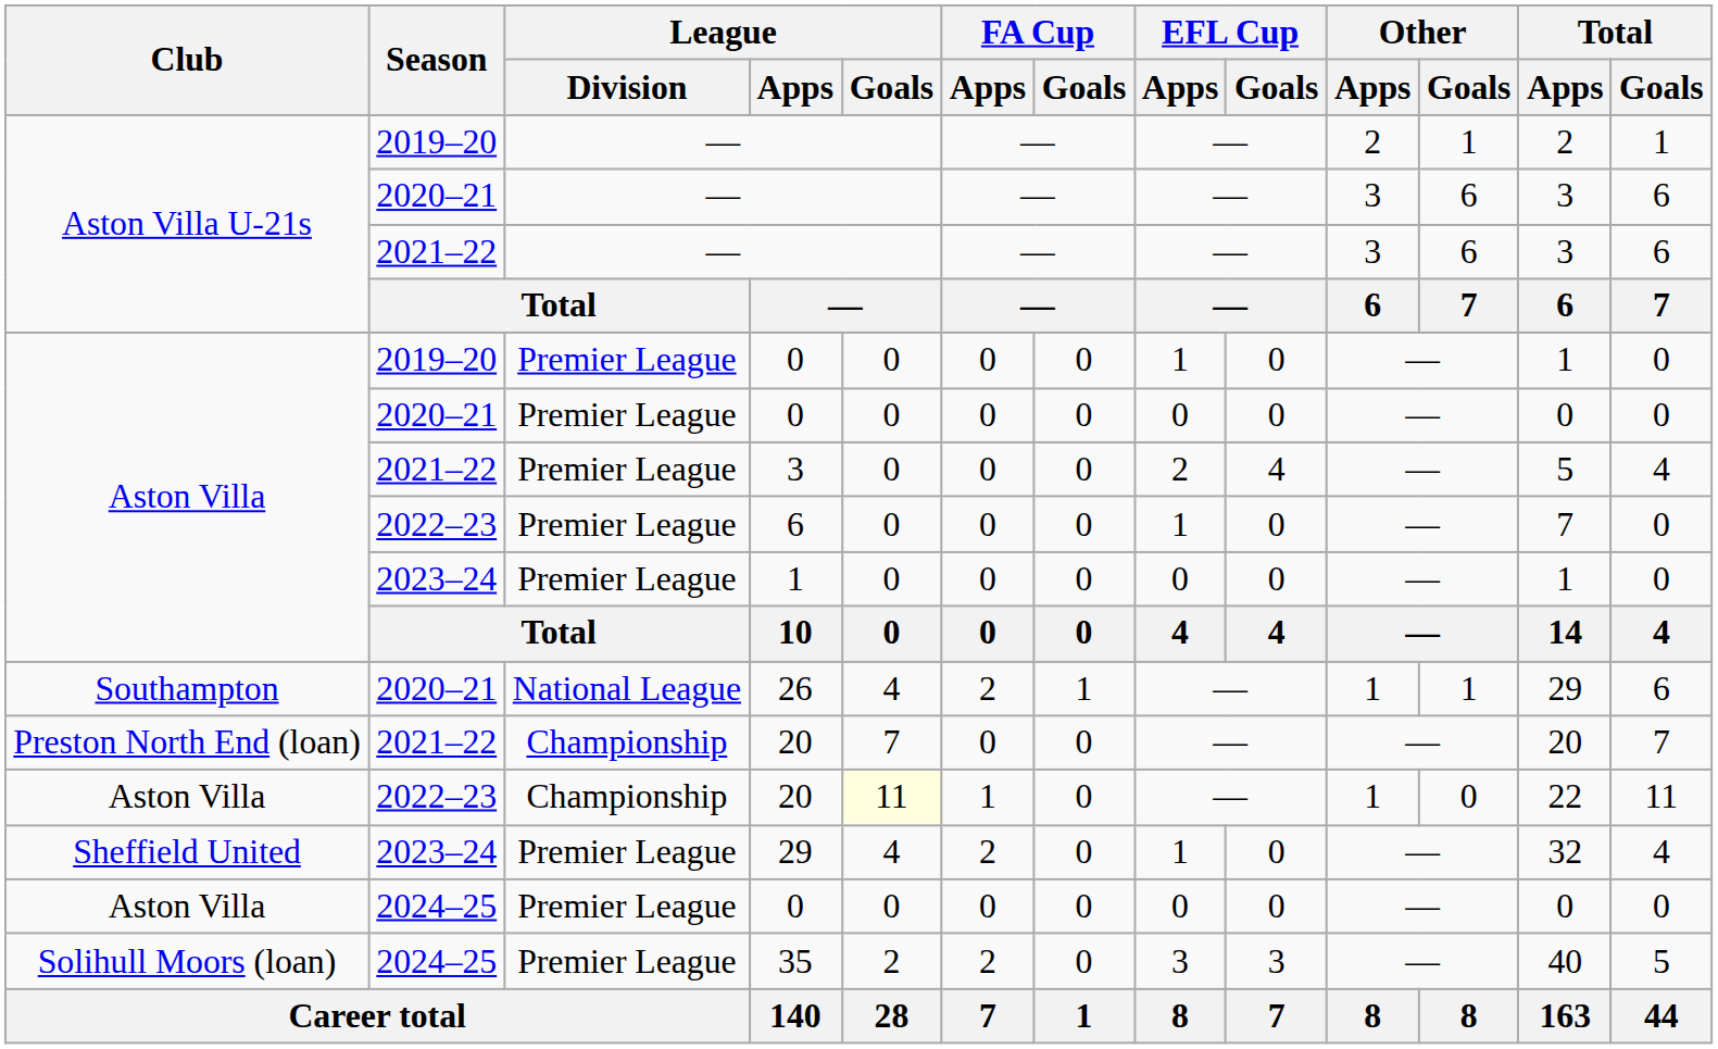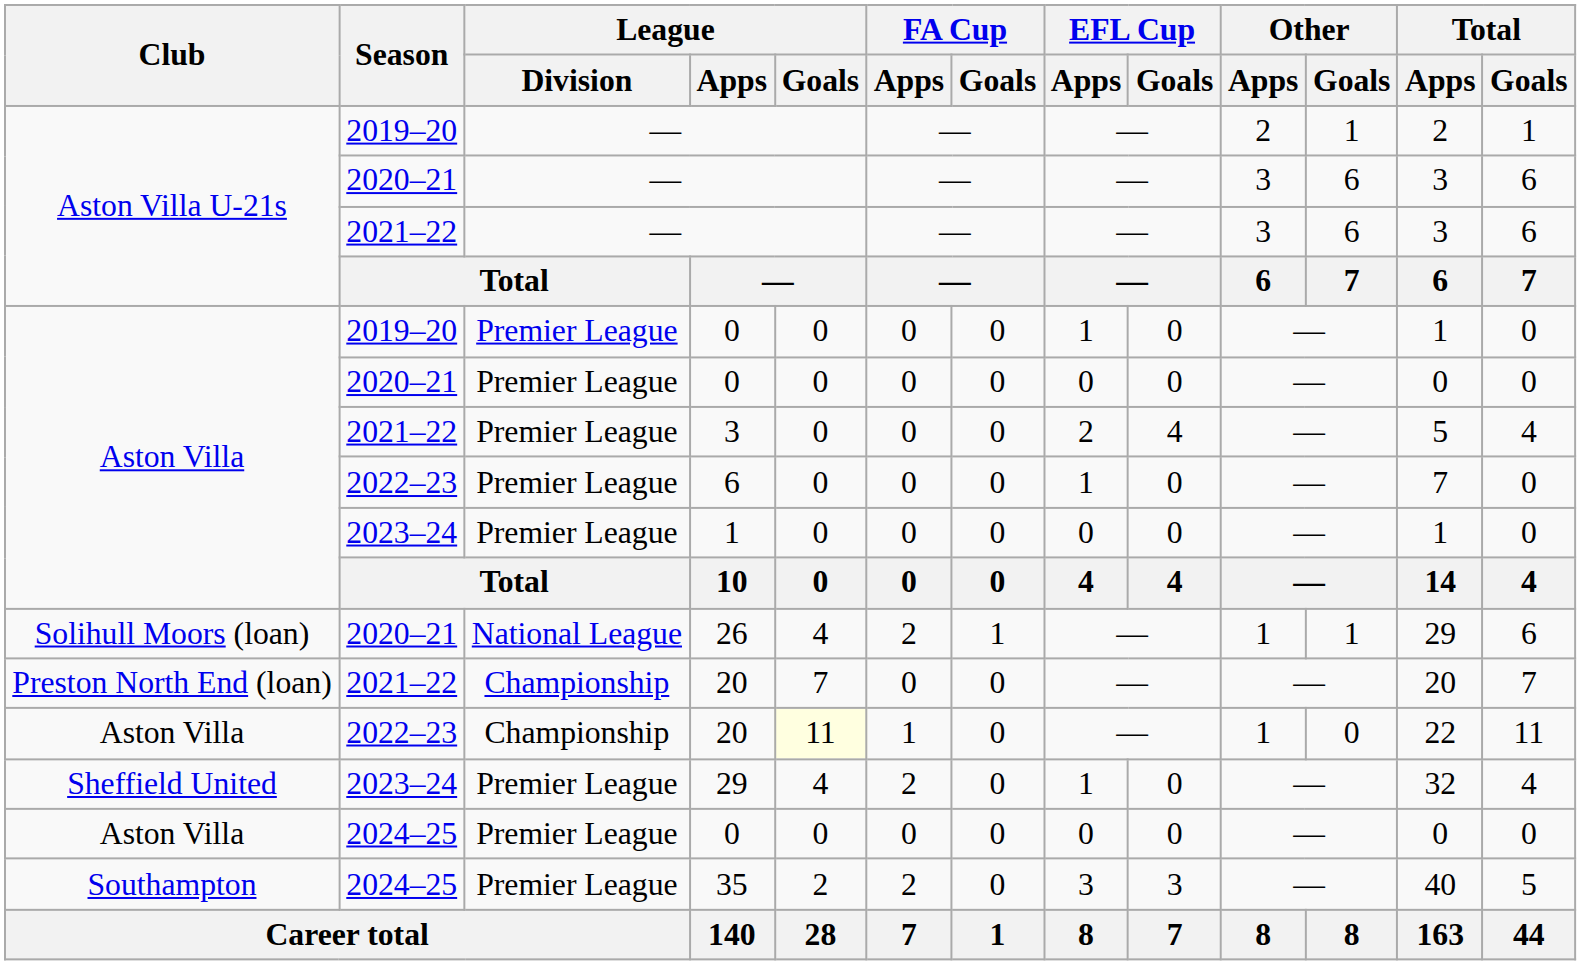26 | Club: Southampton -> Solihull Moors (loan)
35 | Club: Solihull Moors (loan) -> Southampton
